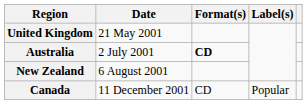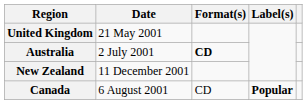New Zealand | Date: 6 August 2001 -> 11 December 2001
Canada | Date: 11 December 2001 -> 6 August 2001
Canada | Label(s): normal -> bold
